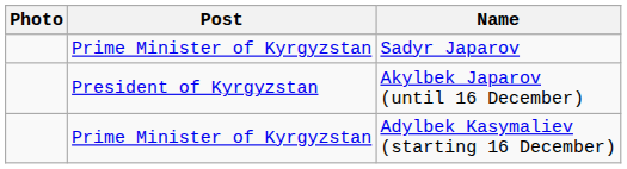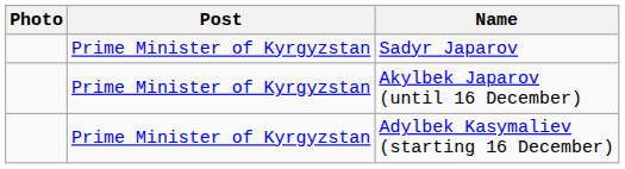Akylbek Japarov (until 16 December) | Post: President of Kyrgyzstan -> Prime Minister of Kyrgyzstan
